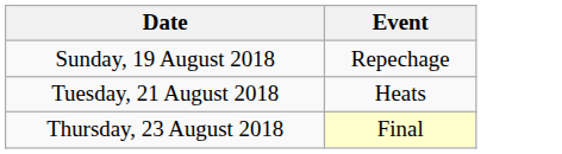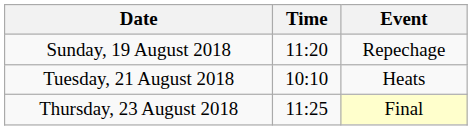+ column: Time | 11:20 | 10:10 | 11:25
